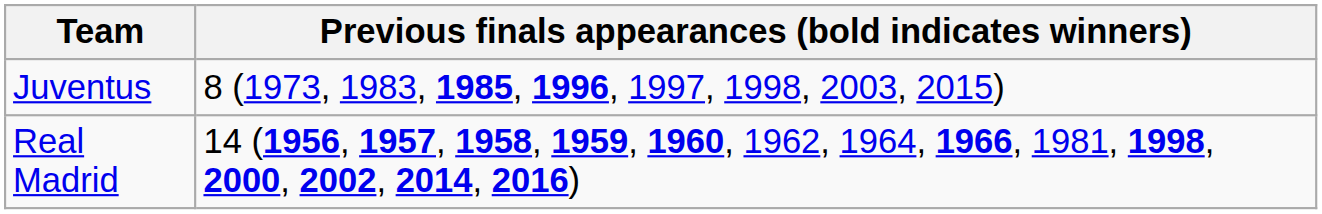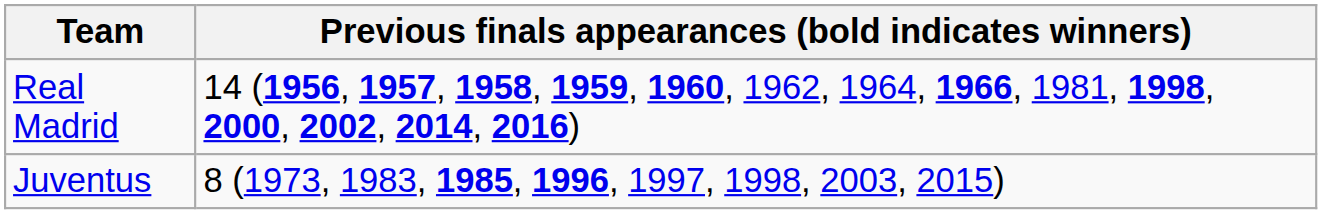rows swapped: Juventus <-> Real Madrid
